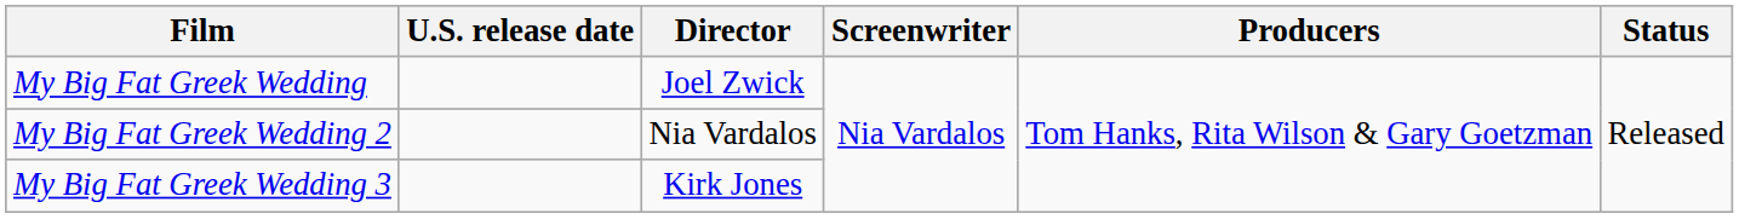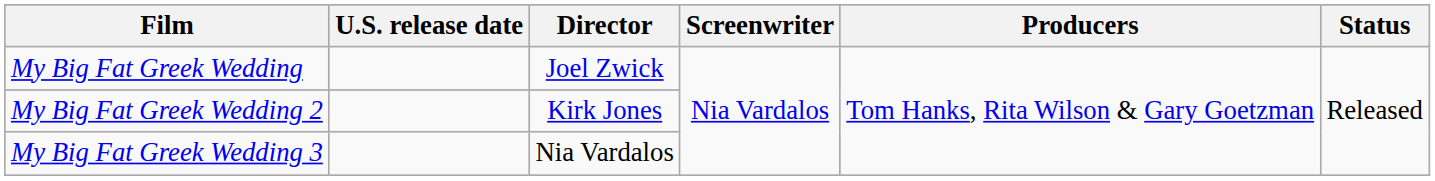My Big Fat Greek Wedding 2 | Director: Nia Vardalos -> Kirk Jones
My Big Fat Greek Wedding 3 | Director: Kirk Jones -> Nia Vardalos
